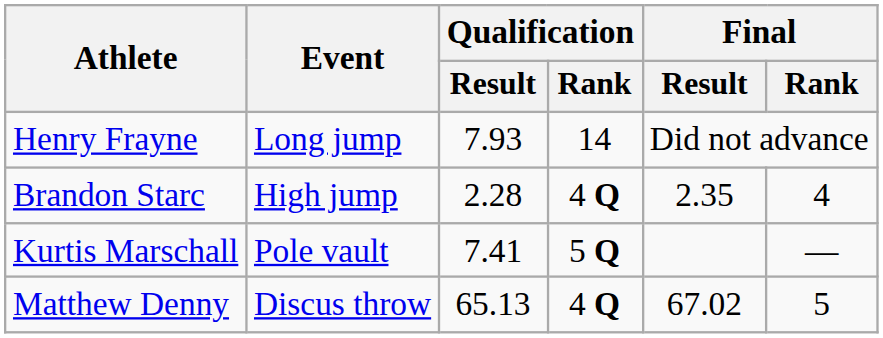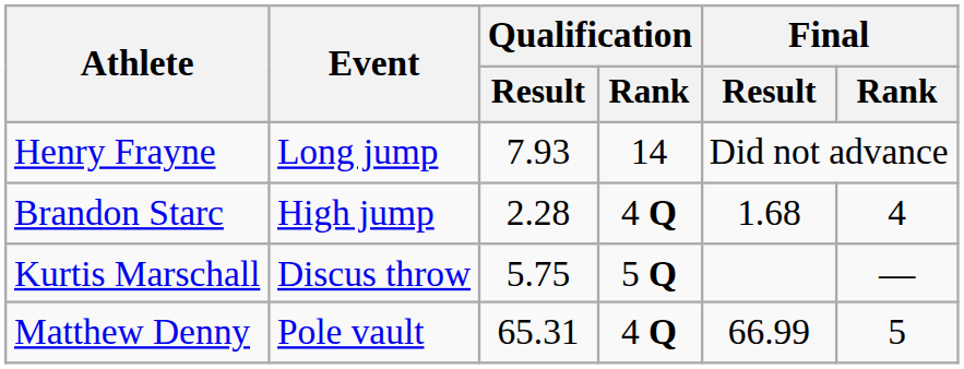Brandon Starc | Final / Result: 2.35 -> 1.68
Kurtis Marschall | Event: Pole vault -> Discus throw
Kurtis Marschall | Qualification / Result: 7.41 -> 5.75
Matthew Denny | Event: Discus throw -> Pole vault
Matthew Denny | Qualification / Result: 65.13 -> 65.31
Matthew Denny | Final / Result: 67.02 -> 66.99
